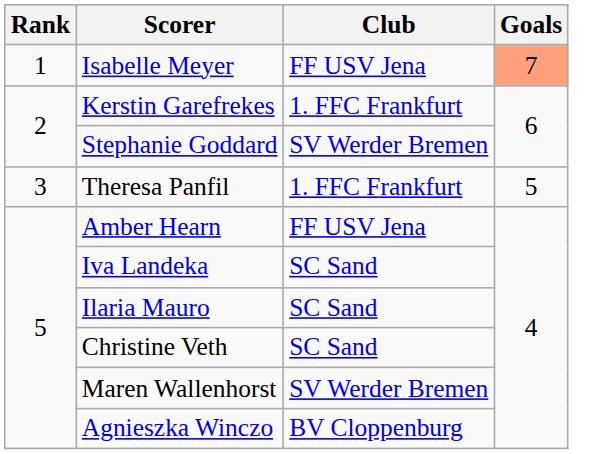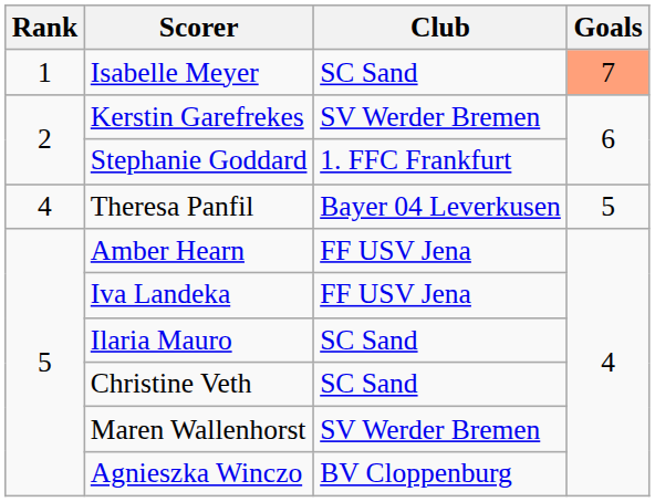Isabelle Meyer | Club: FF USV Jena -> SC Sand
Kerstin Garefrekes | Club: 1. FFC Frankfurt -> SV Werder Bremen
Stephanie Goddard | Club: SV Werder Bremen -> 1. FFC Frankfurt
Theresa Panfil | Rank: 3 -> 4
Theresa Panfil | Club: 1. FFC Frankfurt -> Bayer 04 Leverkusen
Iva Landeka | Club: SC Sand -> FF USV Jena
